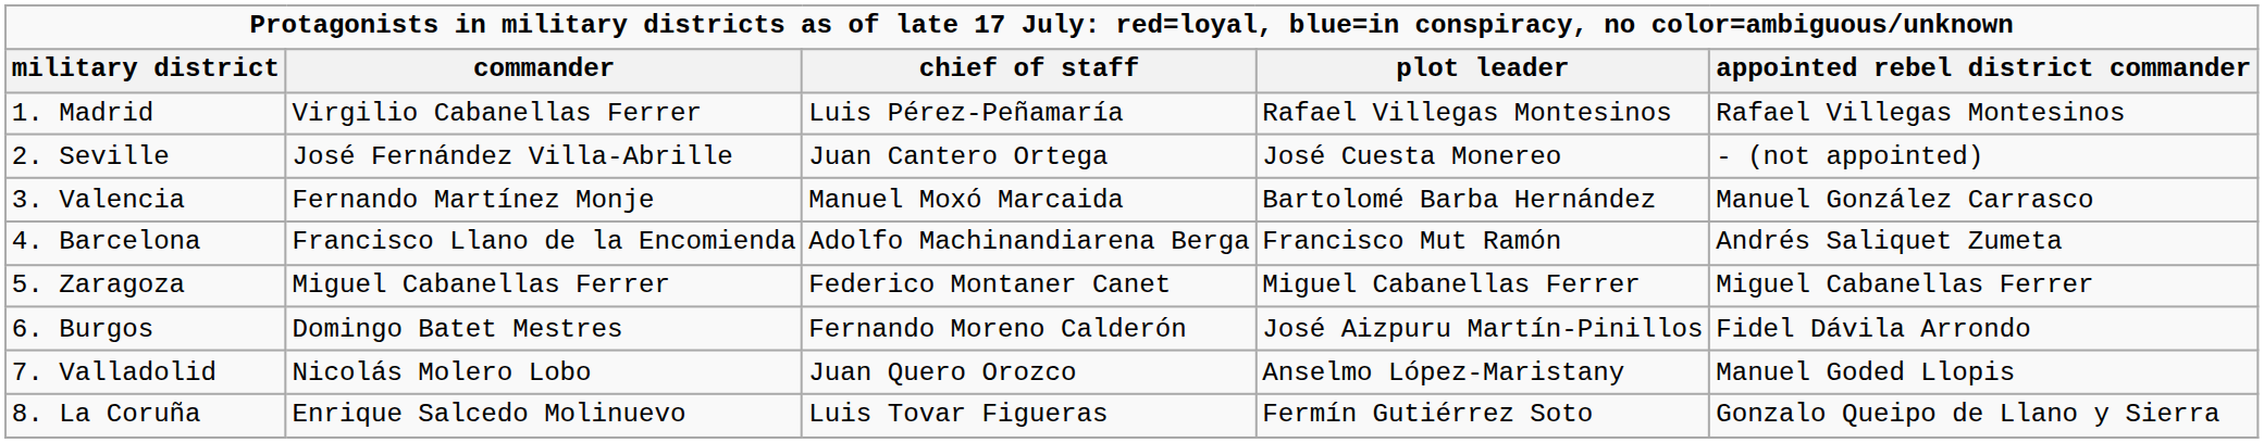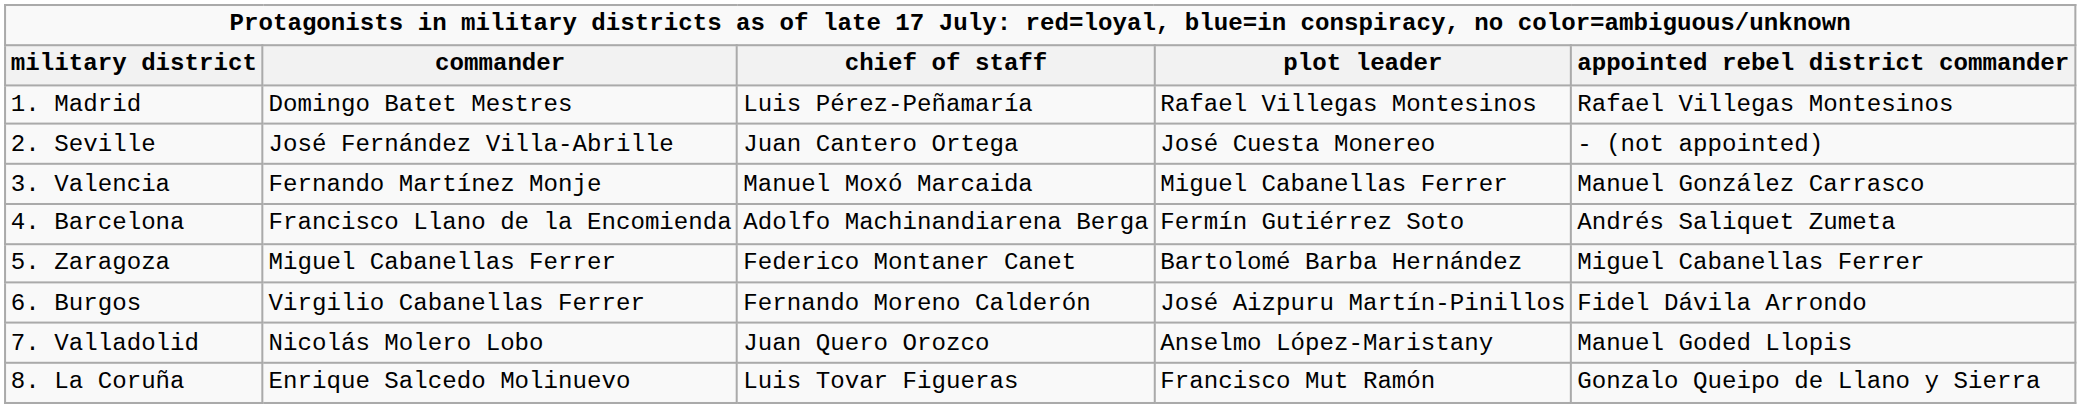1. Madrid | commander: Virgilio Cabanellas Ferrer -> Domingo Batet Mestres
3. Valencia | plot leader: Bartolomé Barba Hernández -> Miguel Cabanellas Ferrer
4. Barcelona | plot leader: Francisco Mut Ramón -> Fermín Gutiérrez Soto
5. Zaragoza | plot leader: Miguel Cabanellas Ferrer -> Bartolomé Barba Hernández
6. Burgos | commander: Domingo Batet Mestres -> Virgilio Cabanellas Ferrer
8. La Coruña | plot leader: Fermín Gutiérrez Soto -> Francisco Mut Ramón
